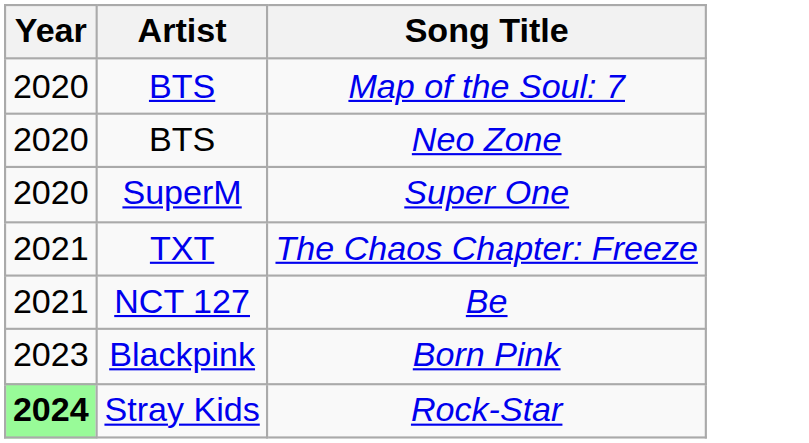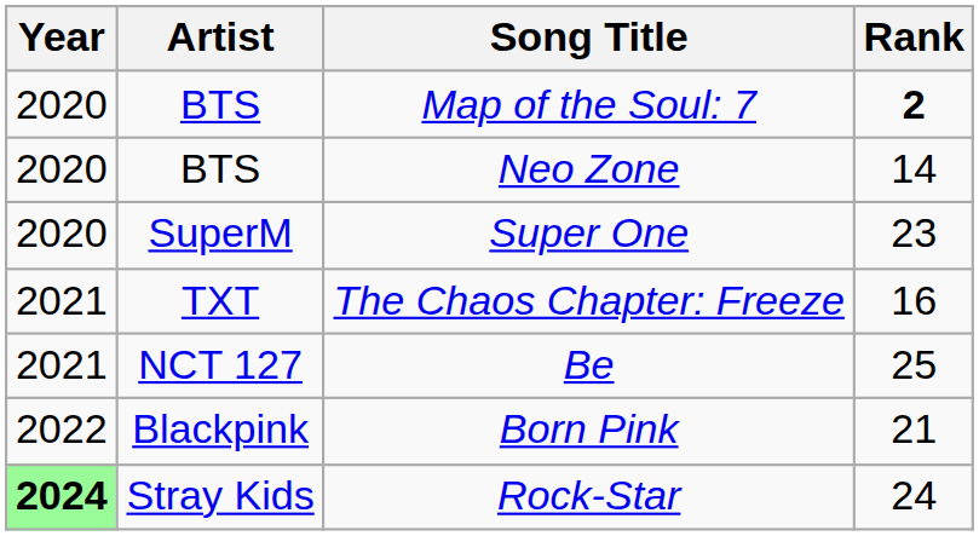+ column: Rank | 2 | 14 | 23 | 16 | 25 | 21 | 24
Born Pink | Year: 2023 -> 2022
